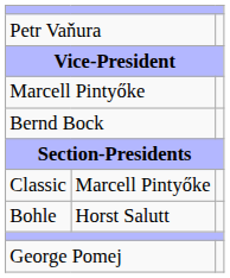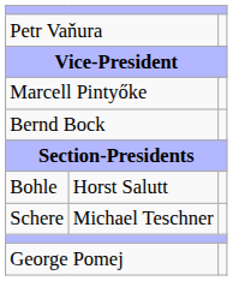- row: Classic | Marcell Pintyőke
+ row: Schere | Michael Teschner
